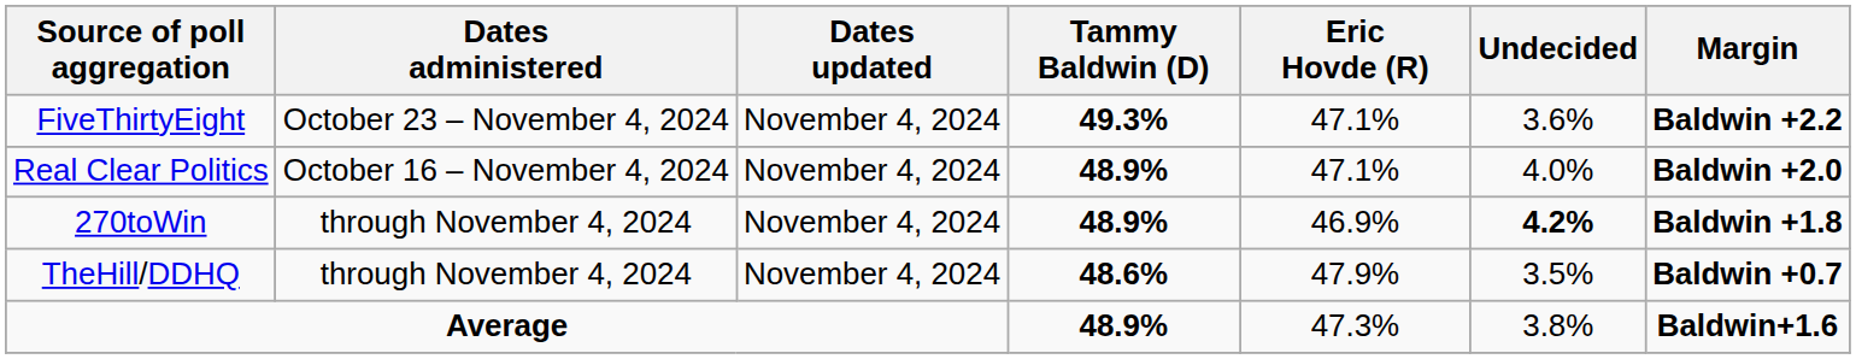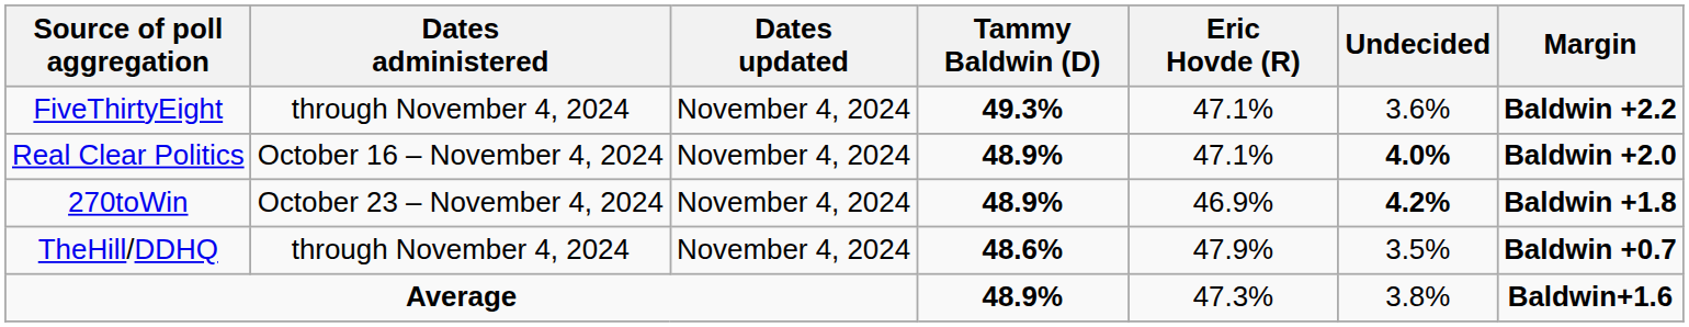FiveThirtyEight | Dates administered: October 23 – November 4, 2024 -> through November 4, 2024
Real Clear Politics | Undecided: normal -> bold
270toWin | Dates administered: through November 4, 2024 -> October 23 – November 4, 2024
